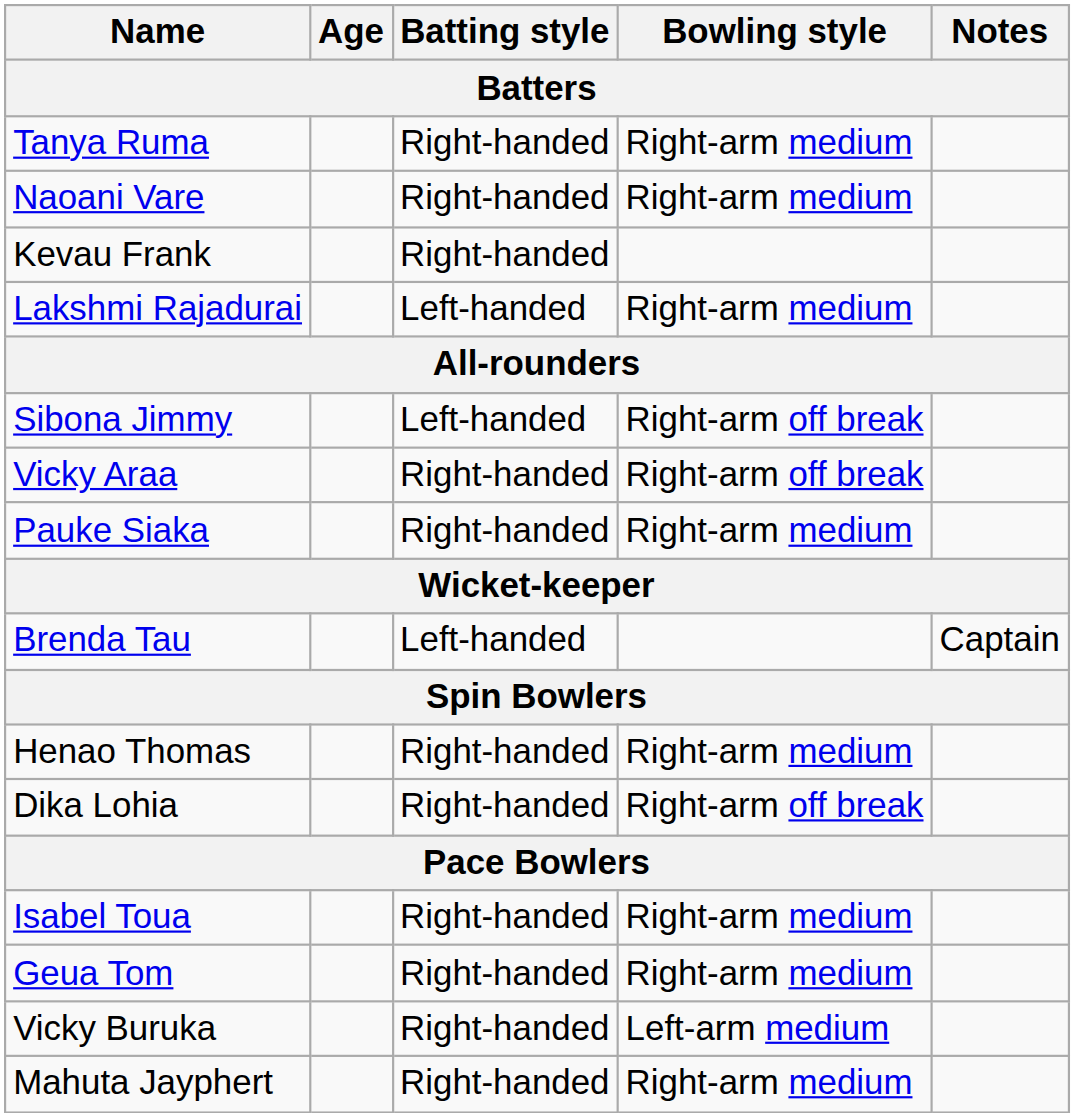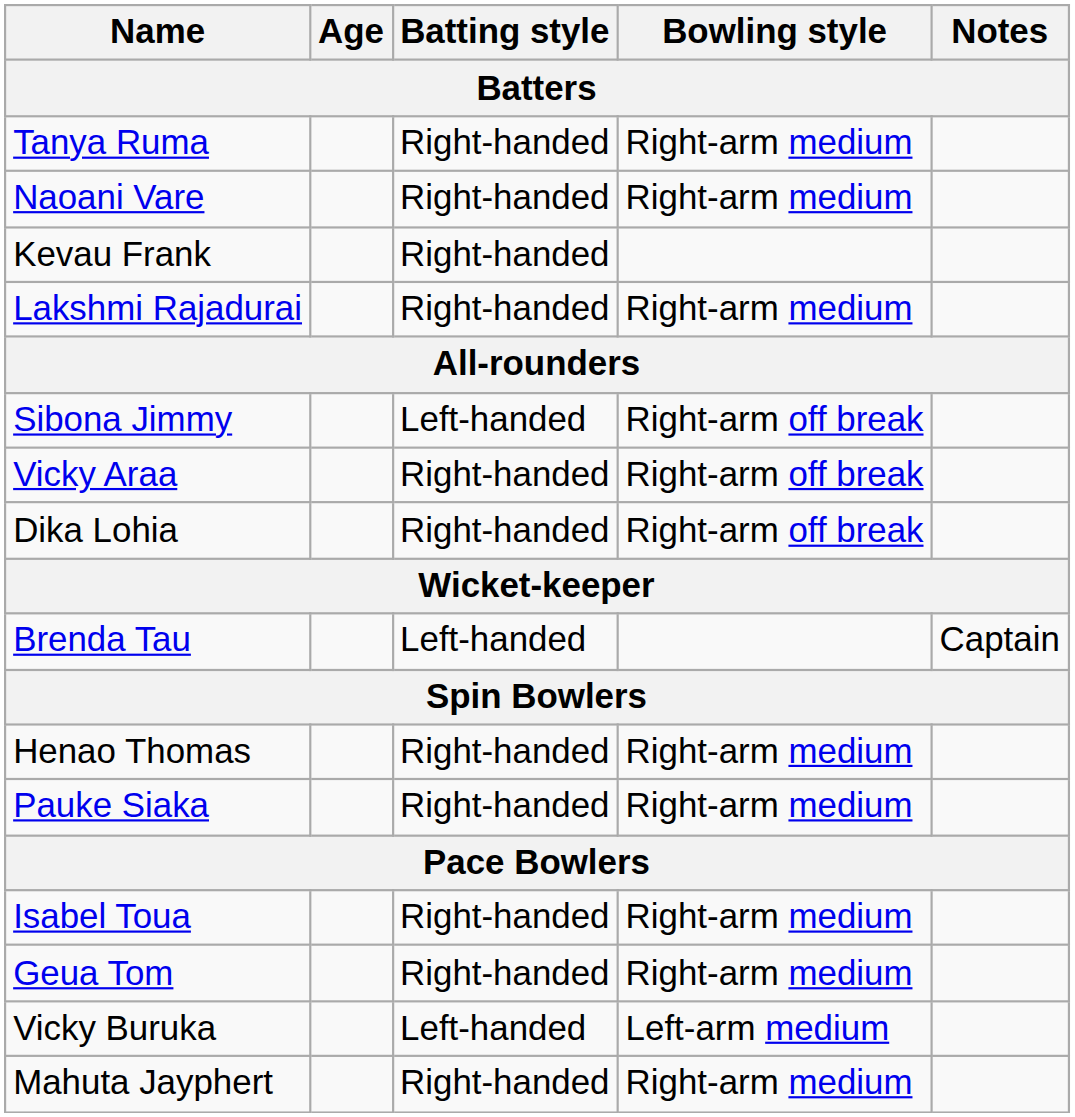Lakshmi Rajadurai | Batting style: Left-handed -> Right-handed
rows swapped: Pauke Siaka <-> Dika Lohia
Vicky Buruka | Batting style: Right-handed -> Left-handed
